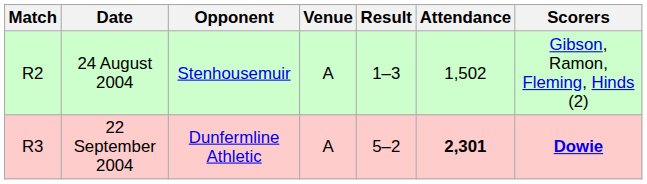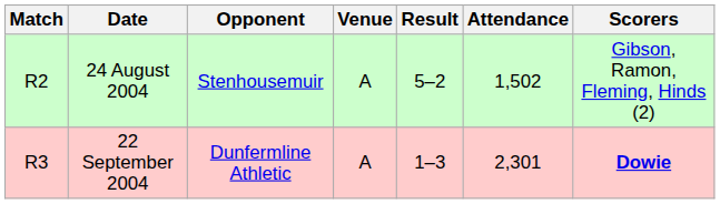24 August 2004 | Result: 1–3 -> 5–2
22 September 2004 | Result: 5–2 -> 1–3
22 September 2004 | Attendance: bold -> normal
